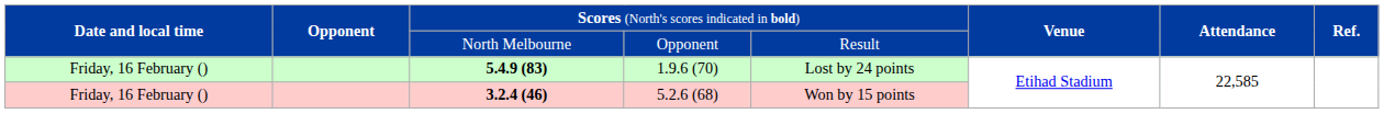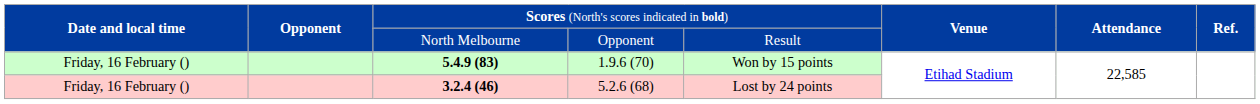5.4.9 (83) | column 5: Lost by 24 points -> Won by 15 points
3.2.4 (46) | column 5: Won by 15 points -> Lost by 24 points
